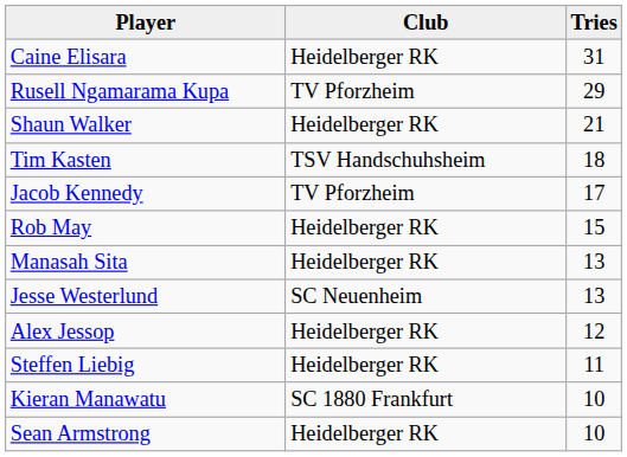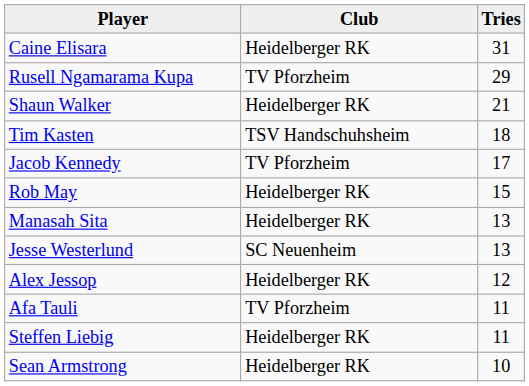+ row: Afa Tauli | TV Pforzheim | 11
- row: Kieran Manawatu | SC 1880 Frankfurt | 10
